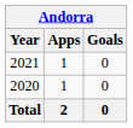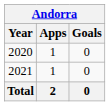rows swapped: 2020 <-> 2021
